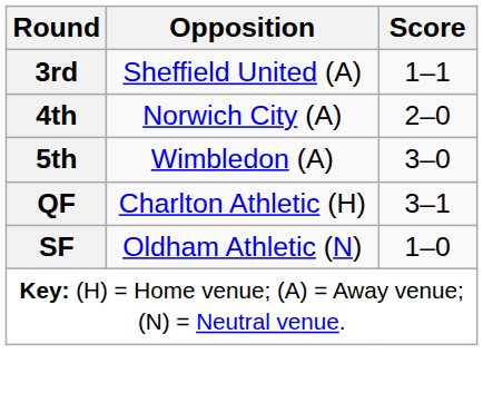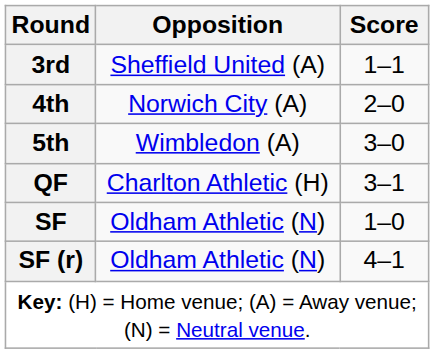+ row: SF (r) | Oldham Athletic (N) | 4–1
